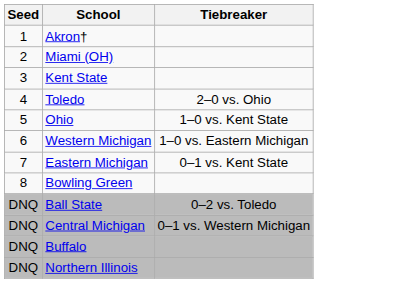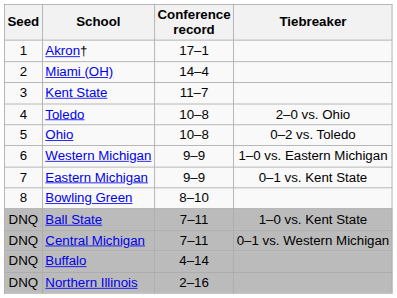+ column: Conference record | 17–1 | 14–4 | 11–7 | 10–8 | 10–8 | 9–9 | 9–9 | 8–10 | 7–11 | 7–11 | 4–14 | 2–16
Ohio | Tiebreaker: 1–0 vs. Kent State -> 0–2 vs. Toledo
Ball State | Tiebreaker: 0–2 vs. Toledo -> 1–0 vs. Kent State
